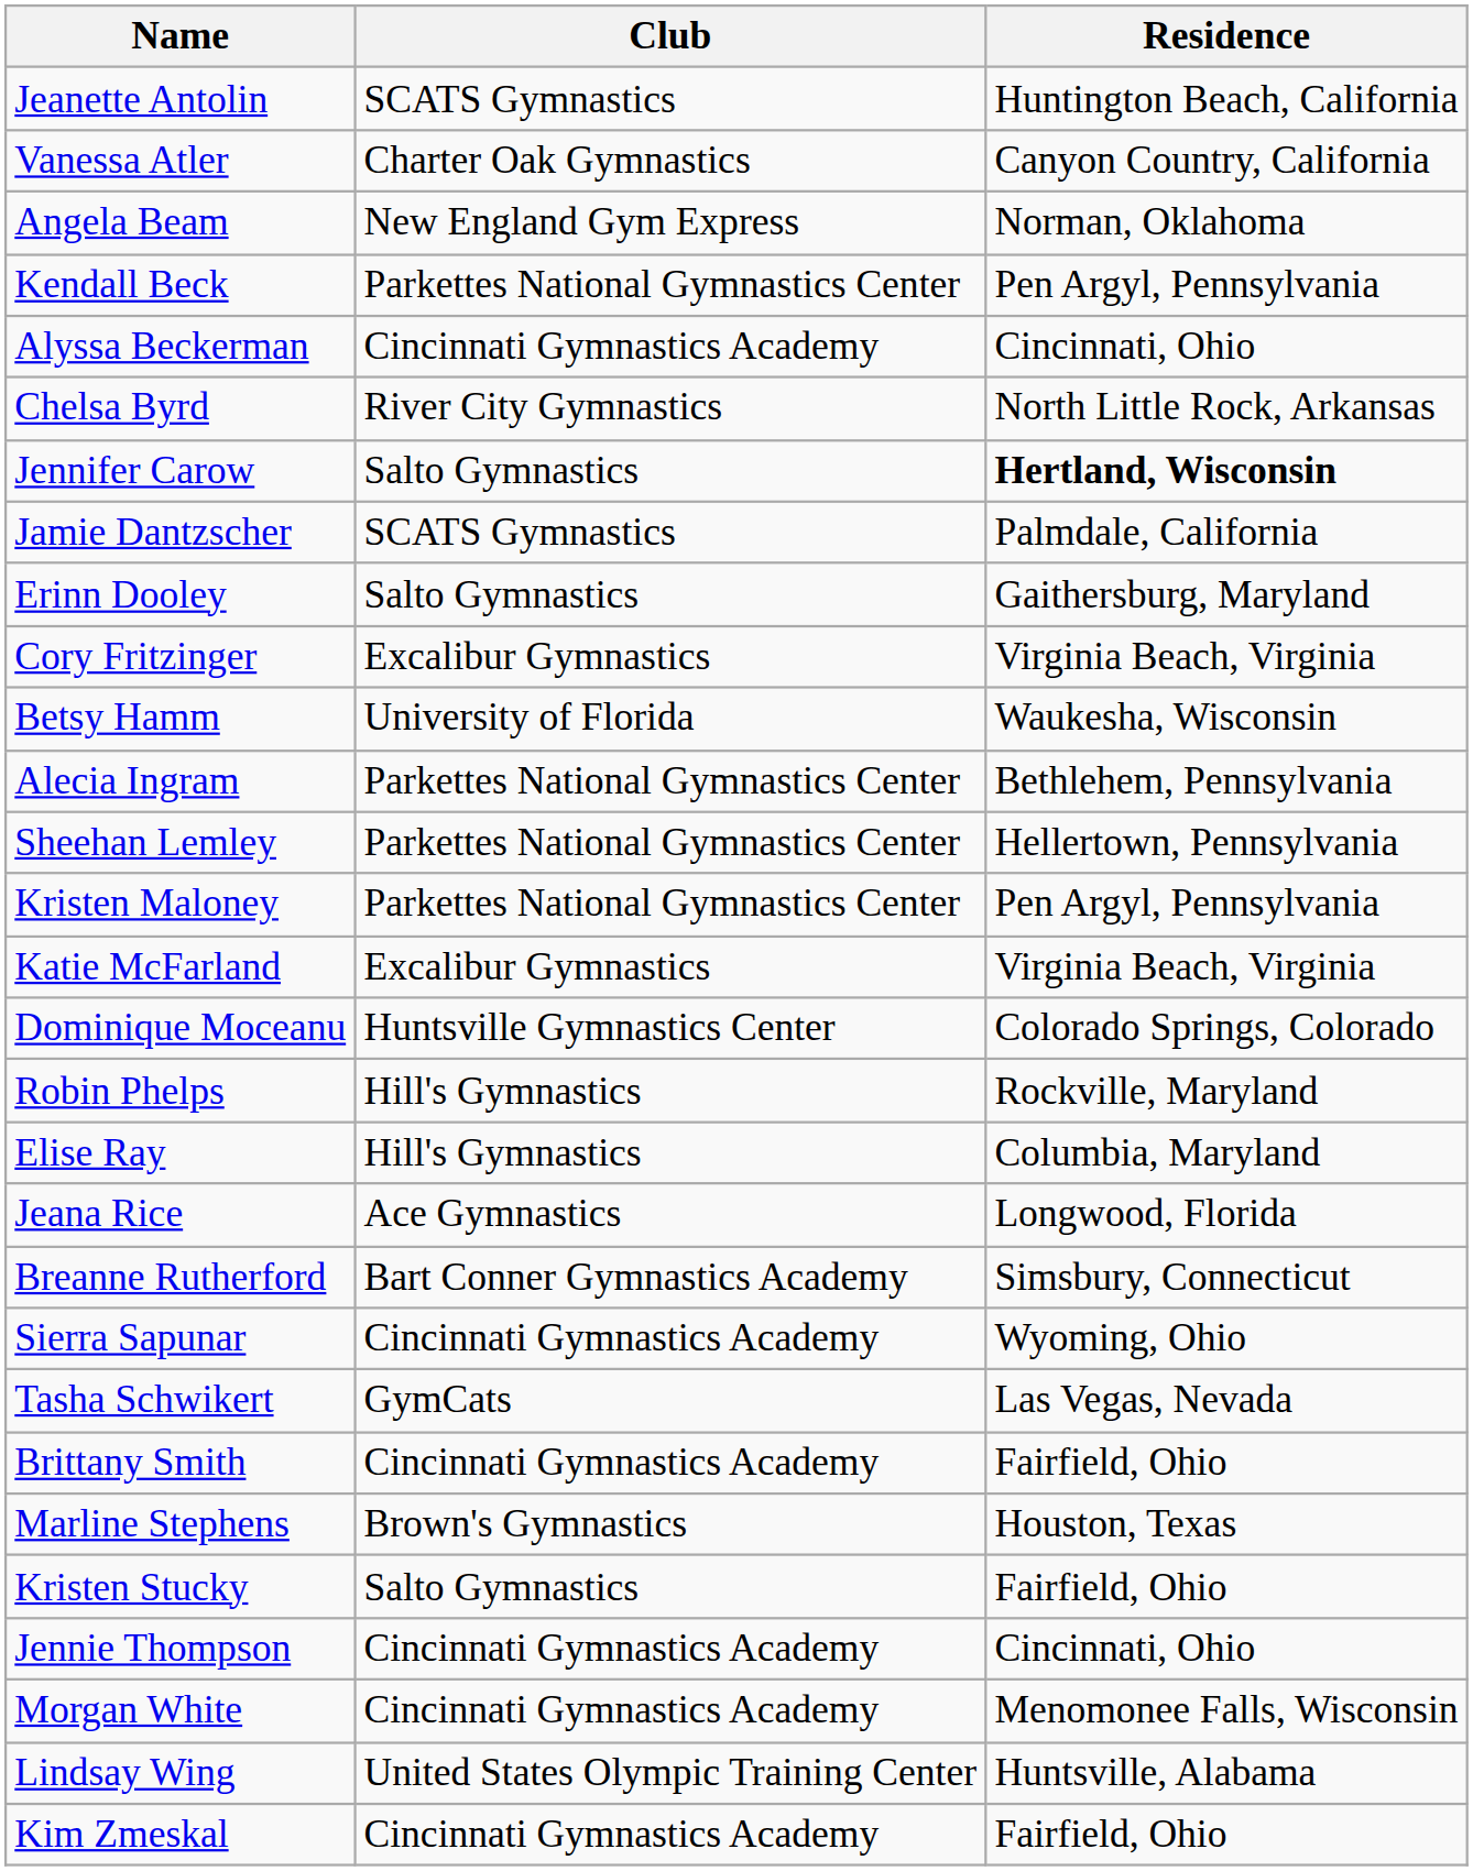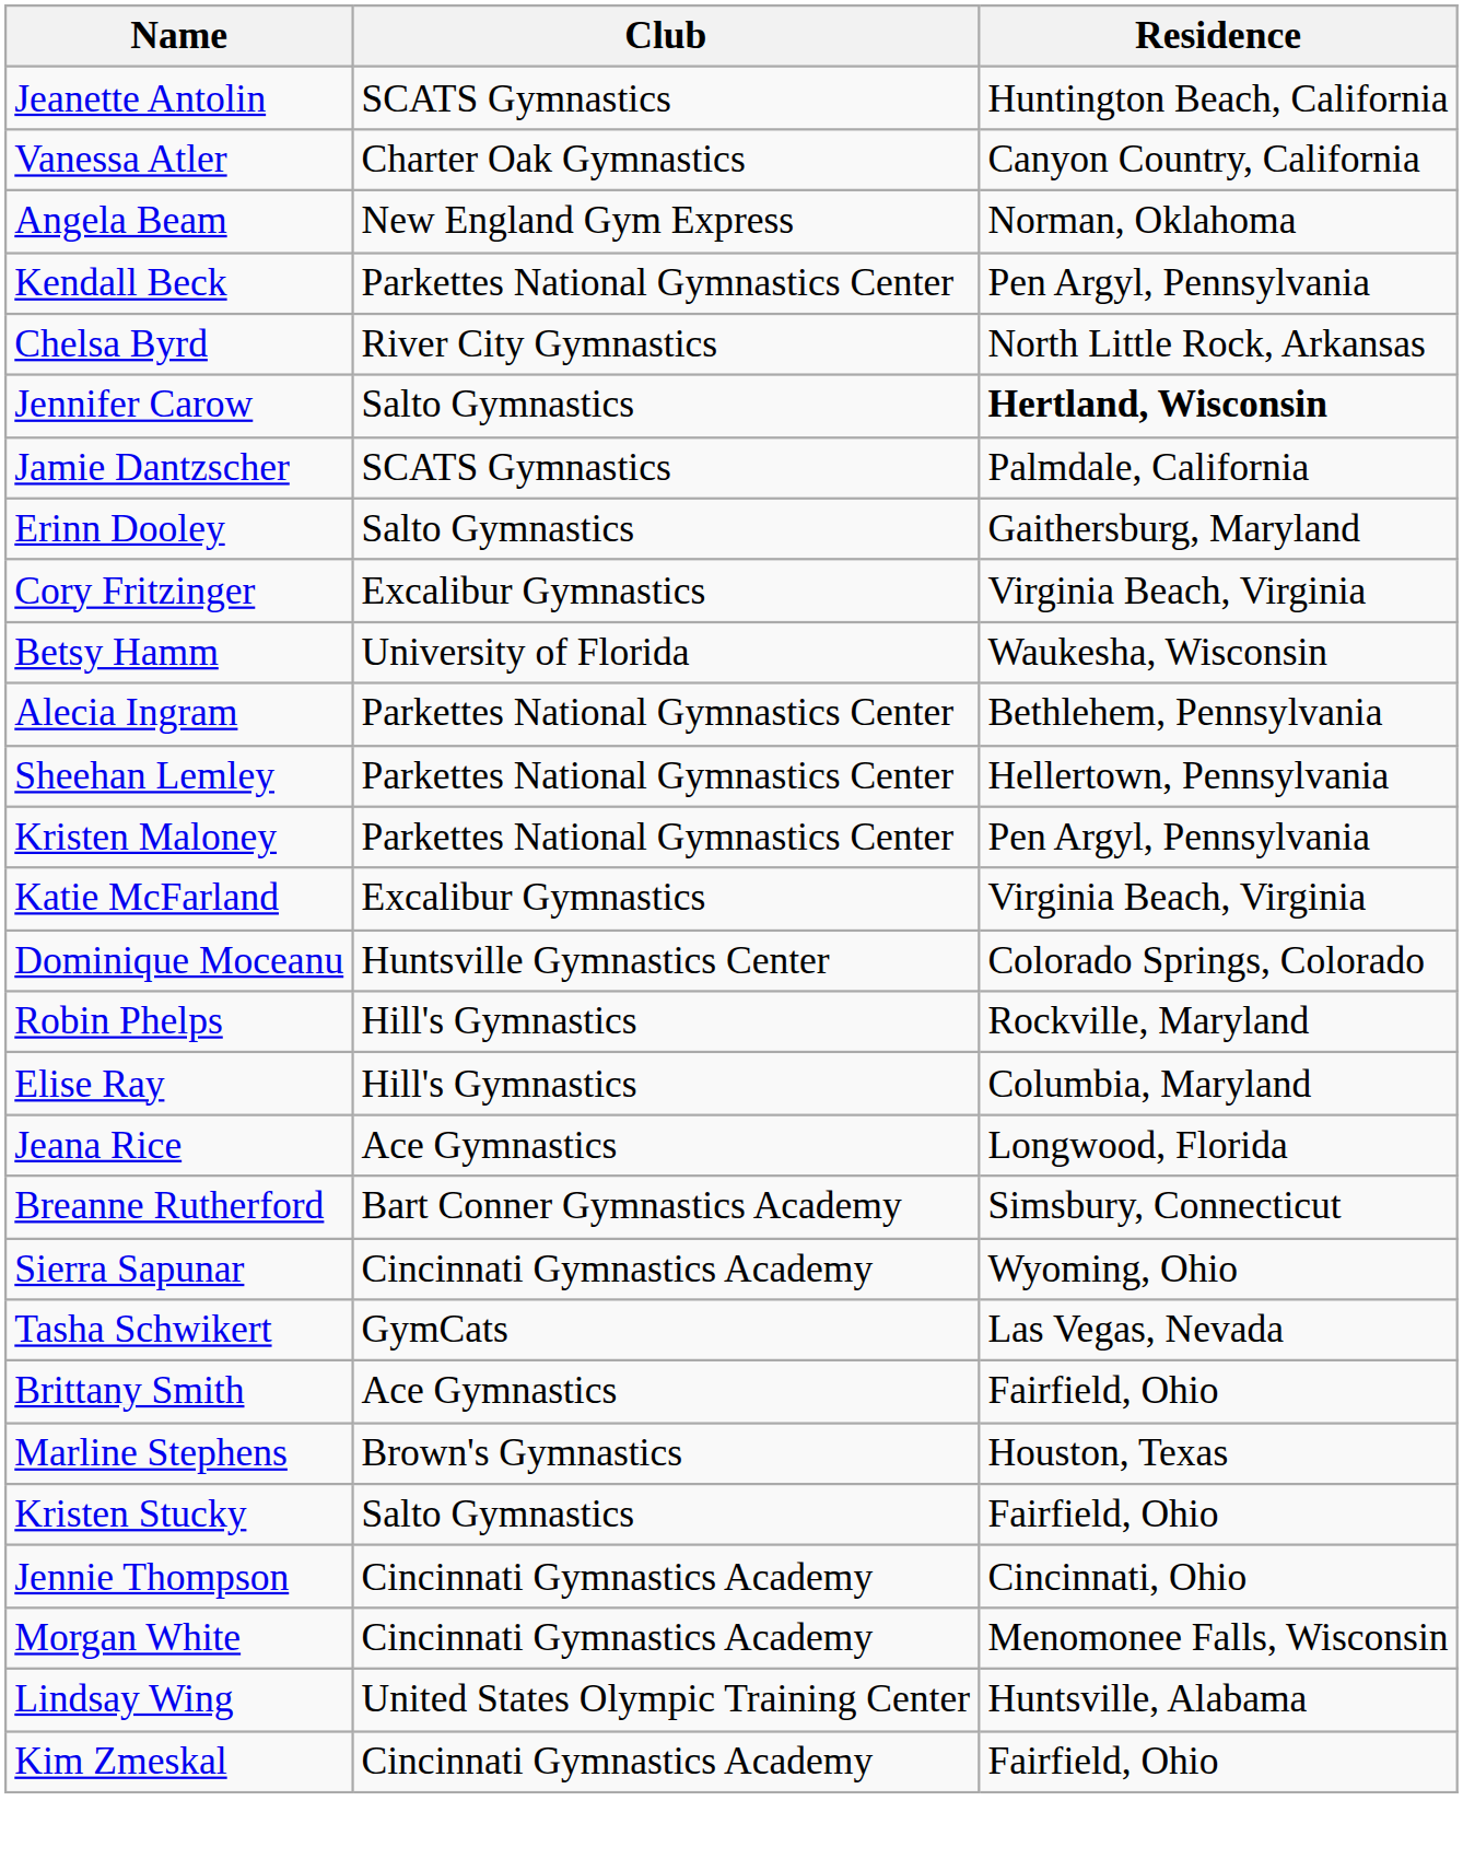- row: Alyssa Beckerman | Cincinnati Gymnastics Academy | Cincinnati, Ohio
Brittany Smith | Club: Cincinnati Gymnastics Academy -> Ace Gymnastics
